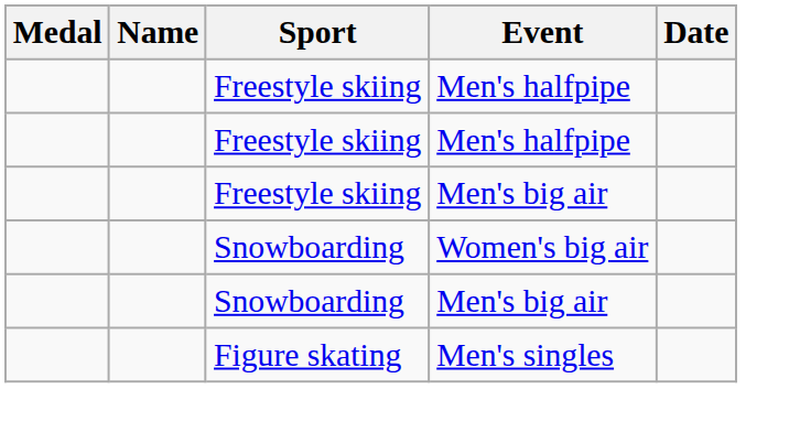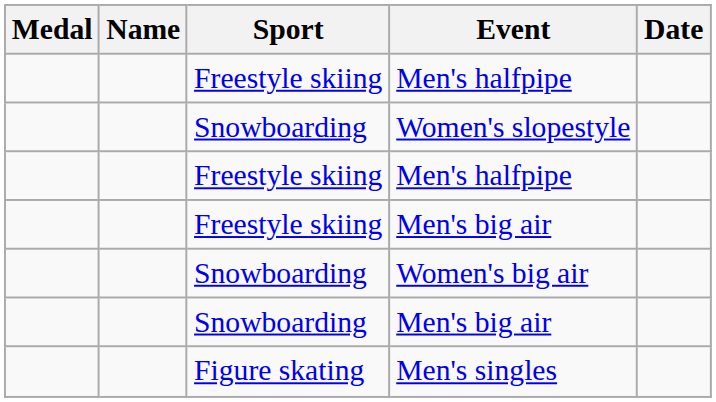+ row: Snowboarding | Women's slopestyle
